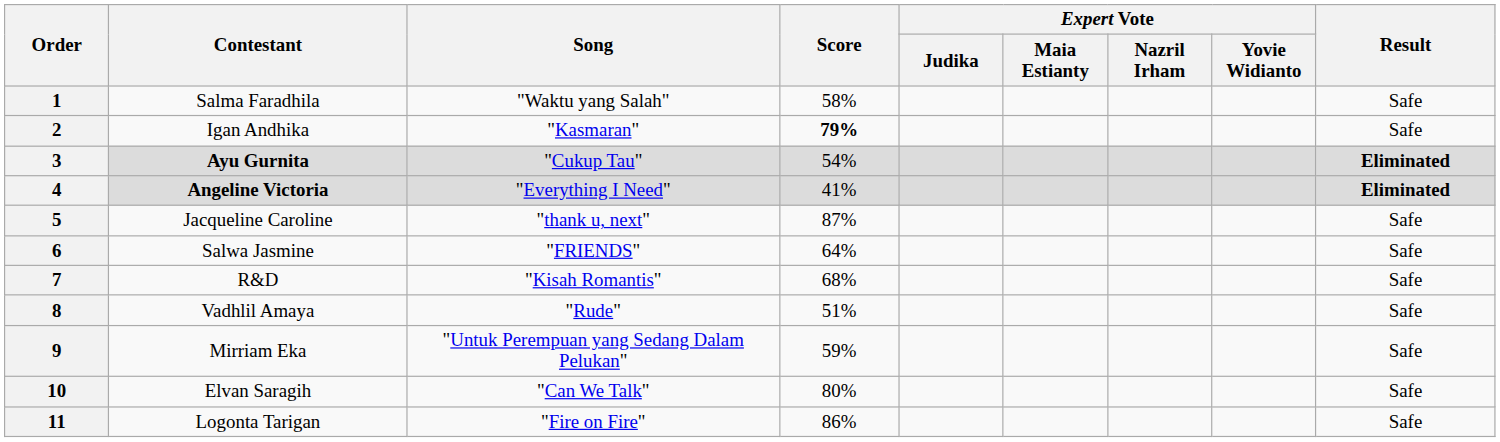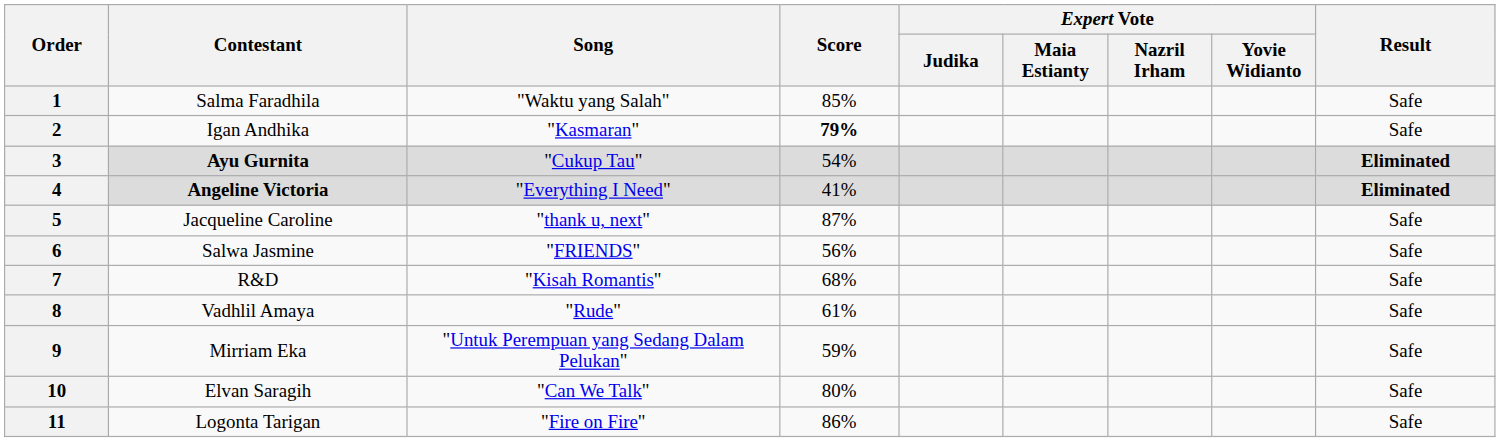1 | Score: 58% -> 85%
6 | Score: 64% -> 56%
8 | Score: 51% -> 61%
